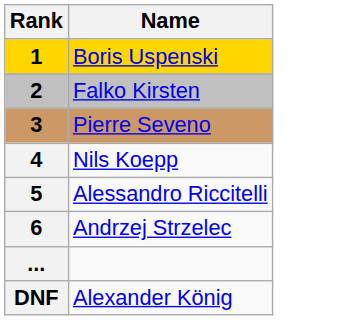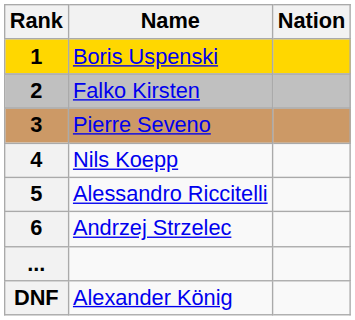+ column: Nation
